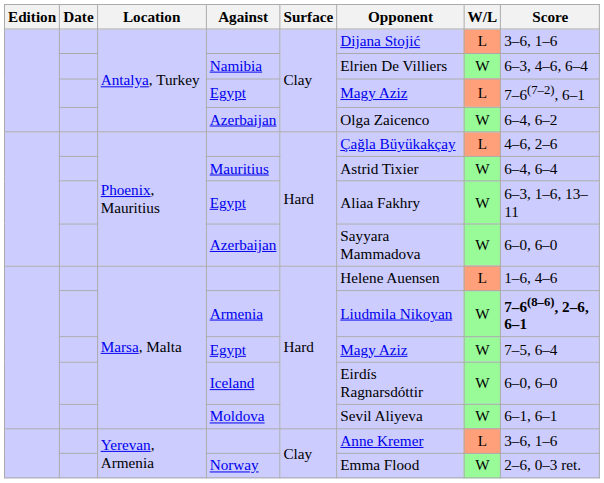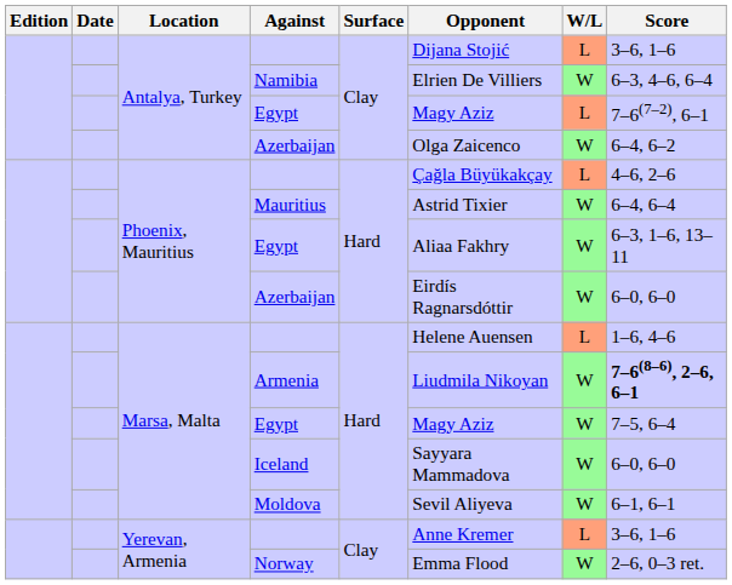Phoenix, Mauritius / Azerbaijan | Opponent: Sayyara Mammadova -> Eirdís Ragnarsdóttir
Iceland | Opponent: Eirdís Ragnarsdóttir -> Sayyara Mammadova
